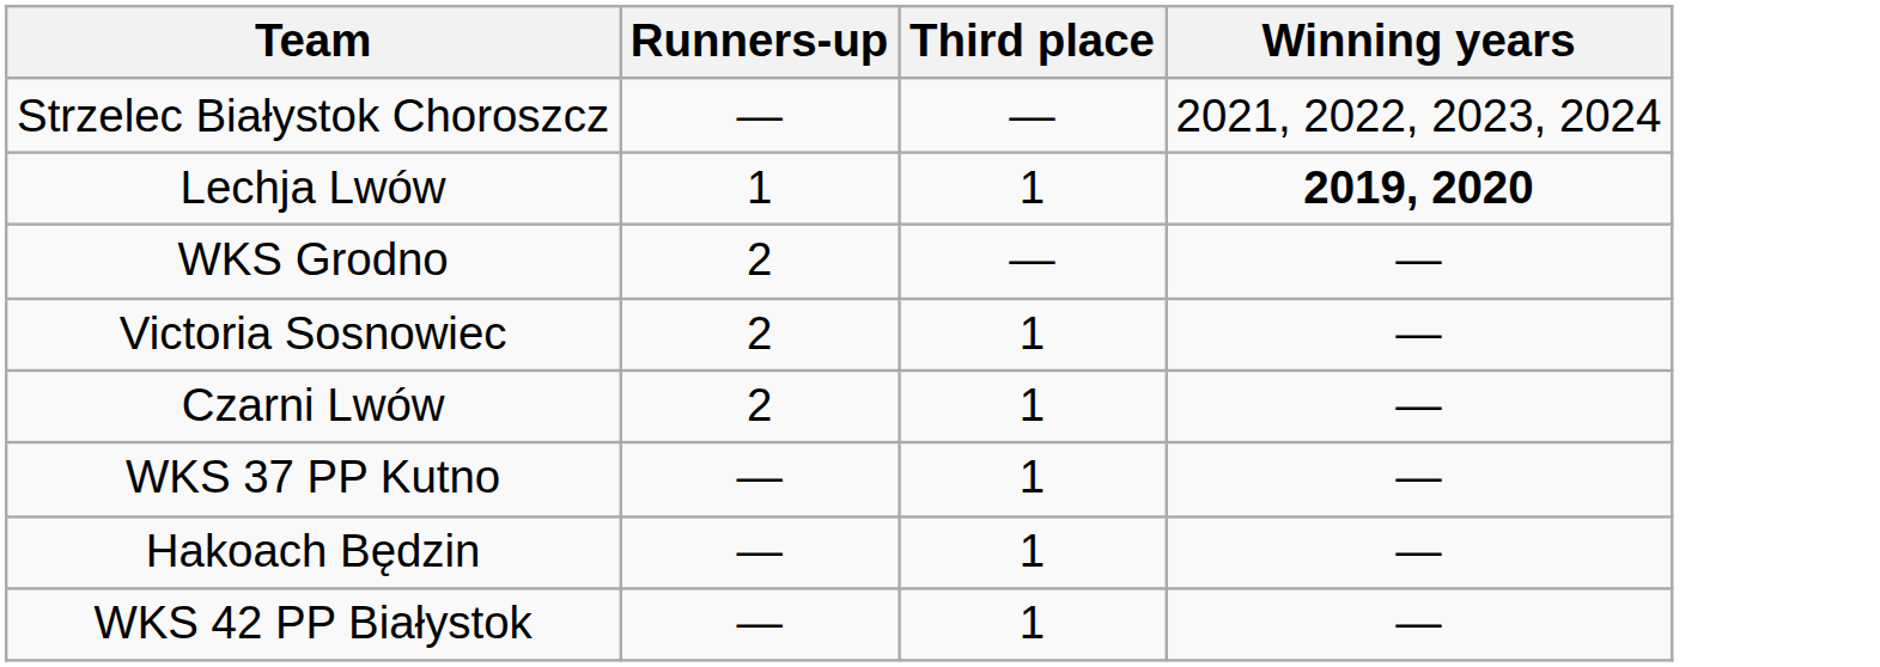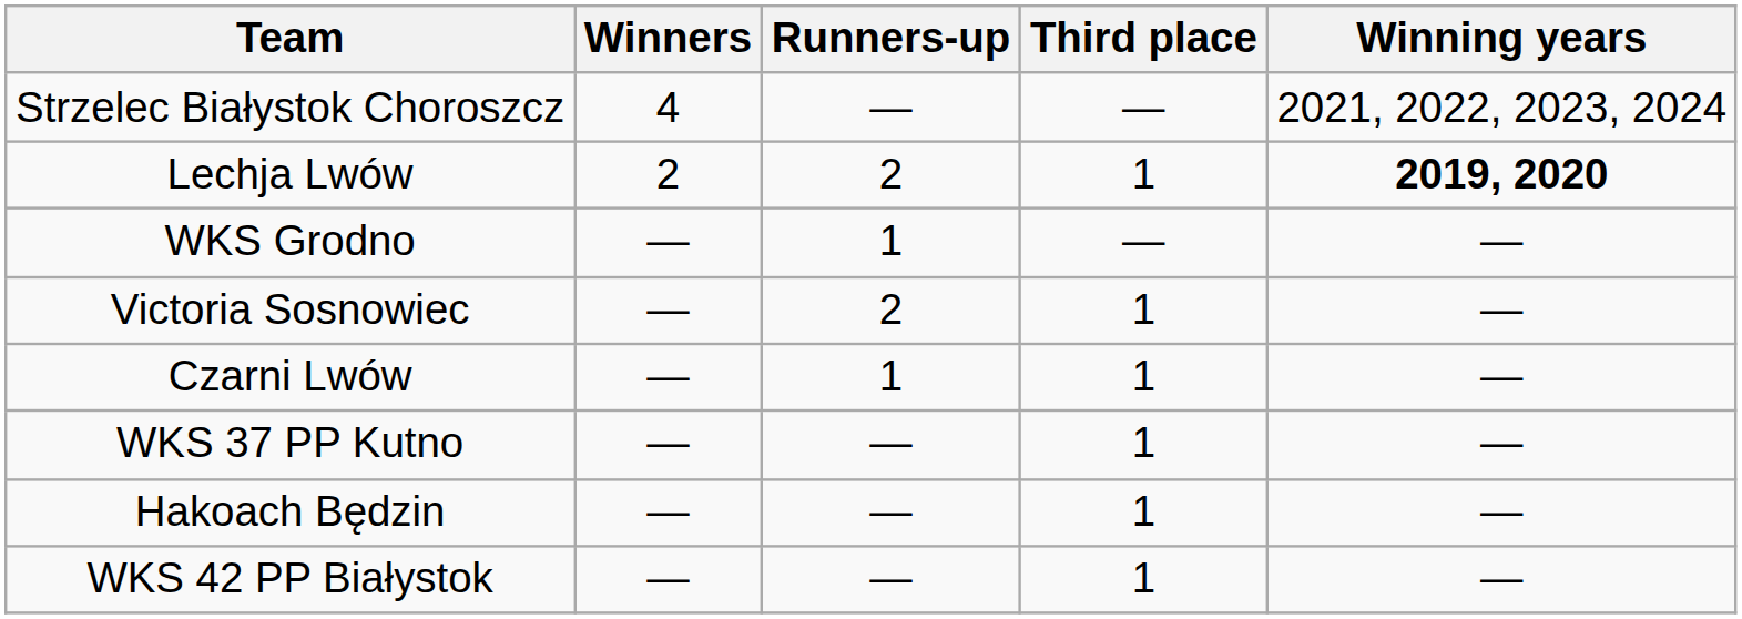+ column: Winners | 4 | 2 | — | — | — | — | — | —
Lechja Lwów | Runners-up: 1 -> 2
WKS Grodno | Runners-up: 2 -> 1
Czarni Lwów | Runners-up: 2 -> 1
